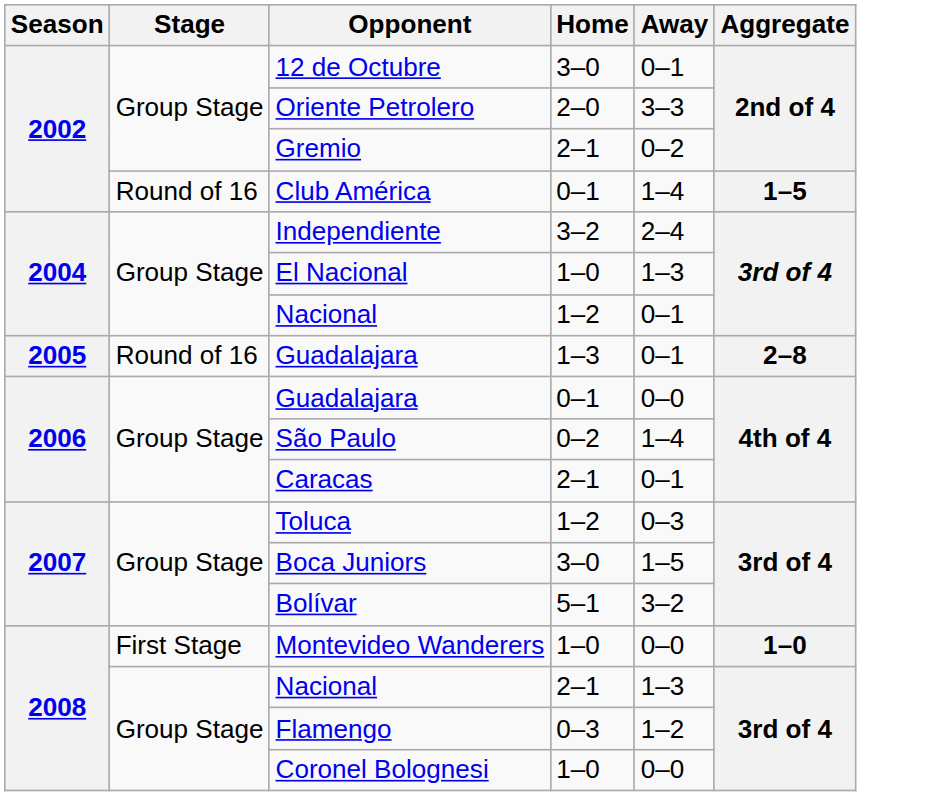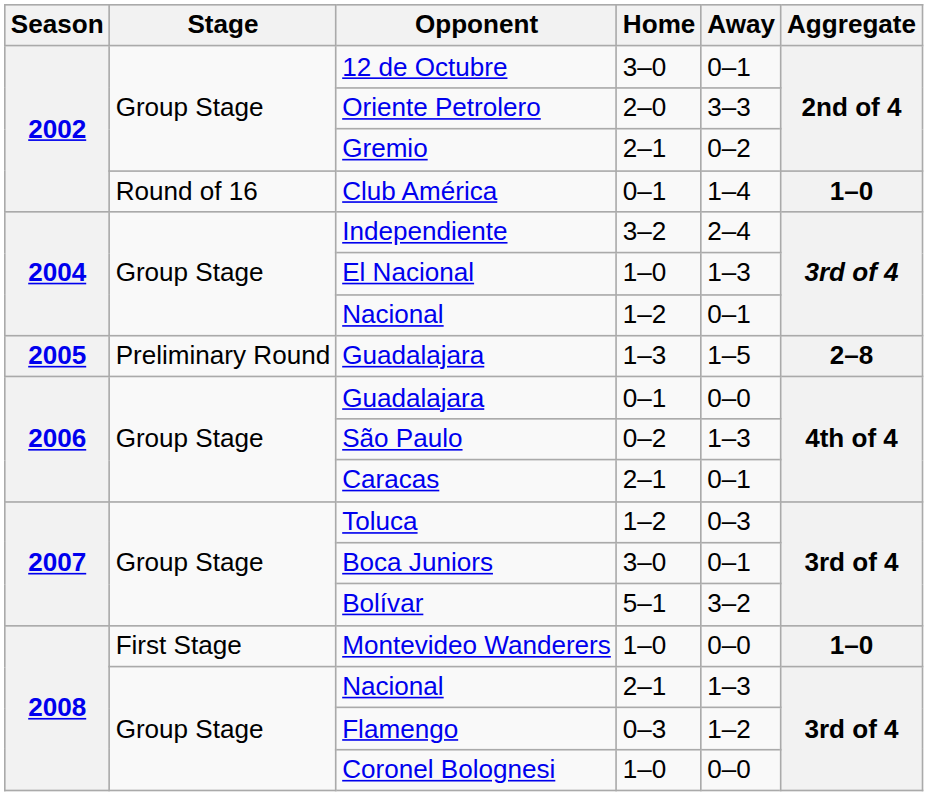Club América | Aggregate: 1–5 -> 1–0
Guadalajara / 1–3 | Stage: Round of 16 -> Preliminary Round
Guadalajara / 1–3 | Away: 0–1 -> 1–5
São Paulo | Away: 1–4 -> 1–3
Boca Juniors | Away: 1–5 -> 0–1
